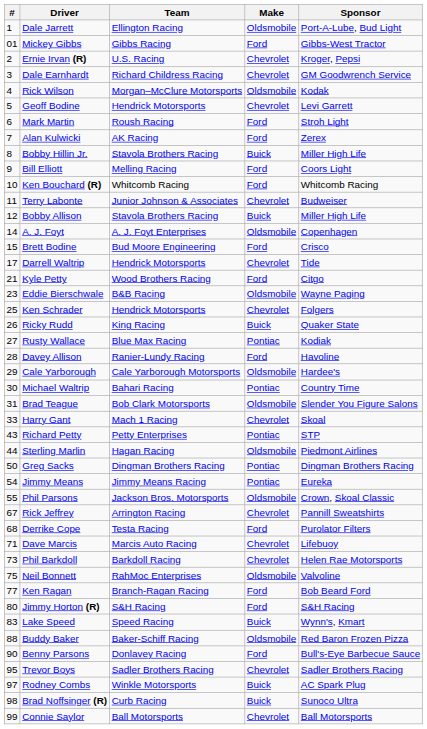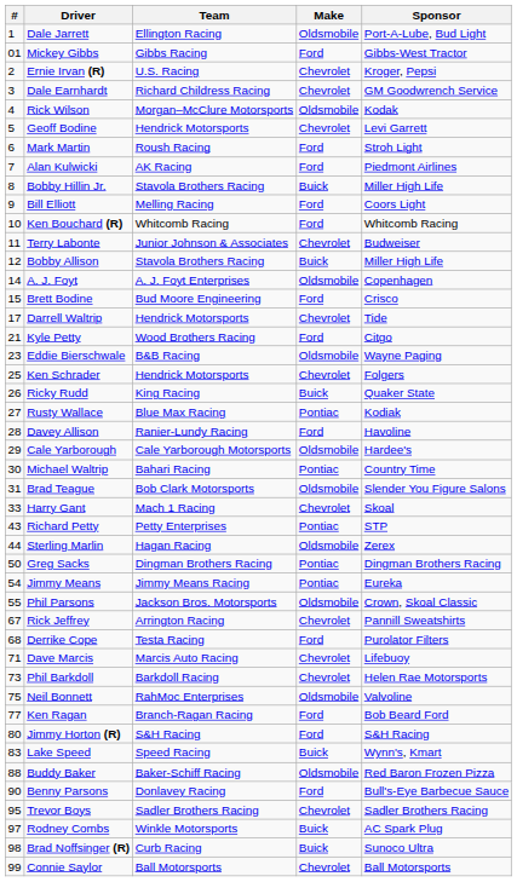Alan Kulwicki | Sponsor: Zerex -> Piedmont Airlines
Sterling Marlin | Sponsor: Piedmont Airlines -> Zerex
